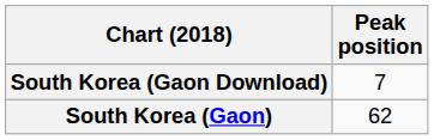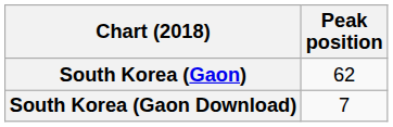rows swapped: South Korea (Gaon) <-> South Korea (Gaon Download)
